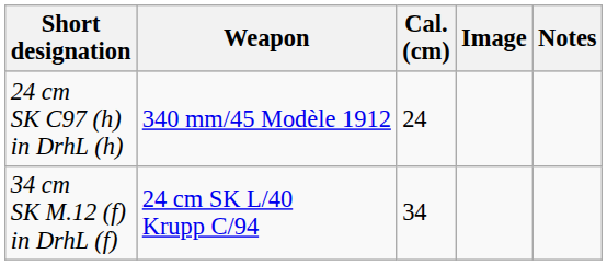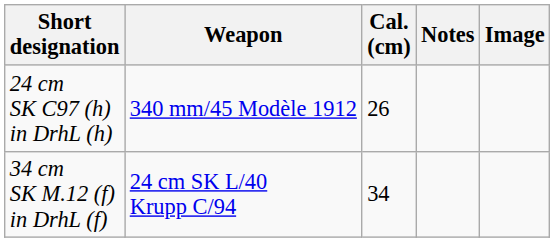columns swapped: Image <-> Notes
24 cm SK C97 (h) in DrhL (h) | Cal. (cm): 24 -> 26
